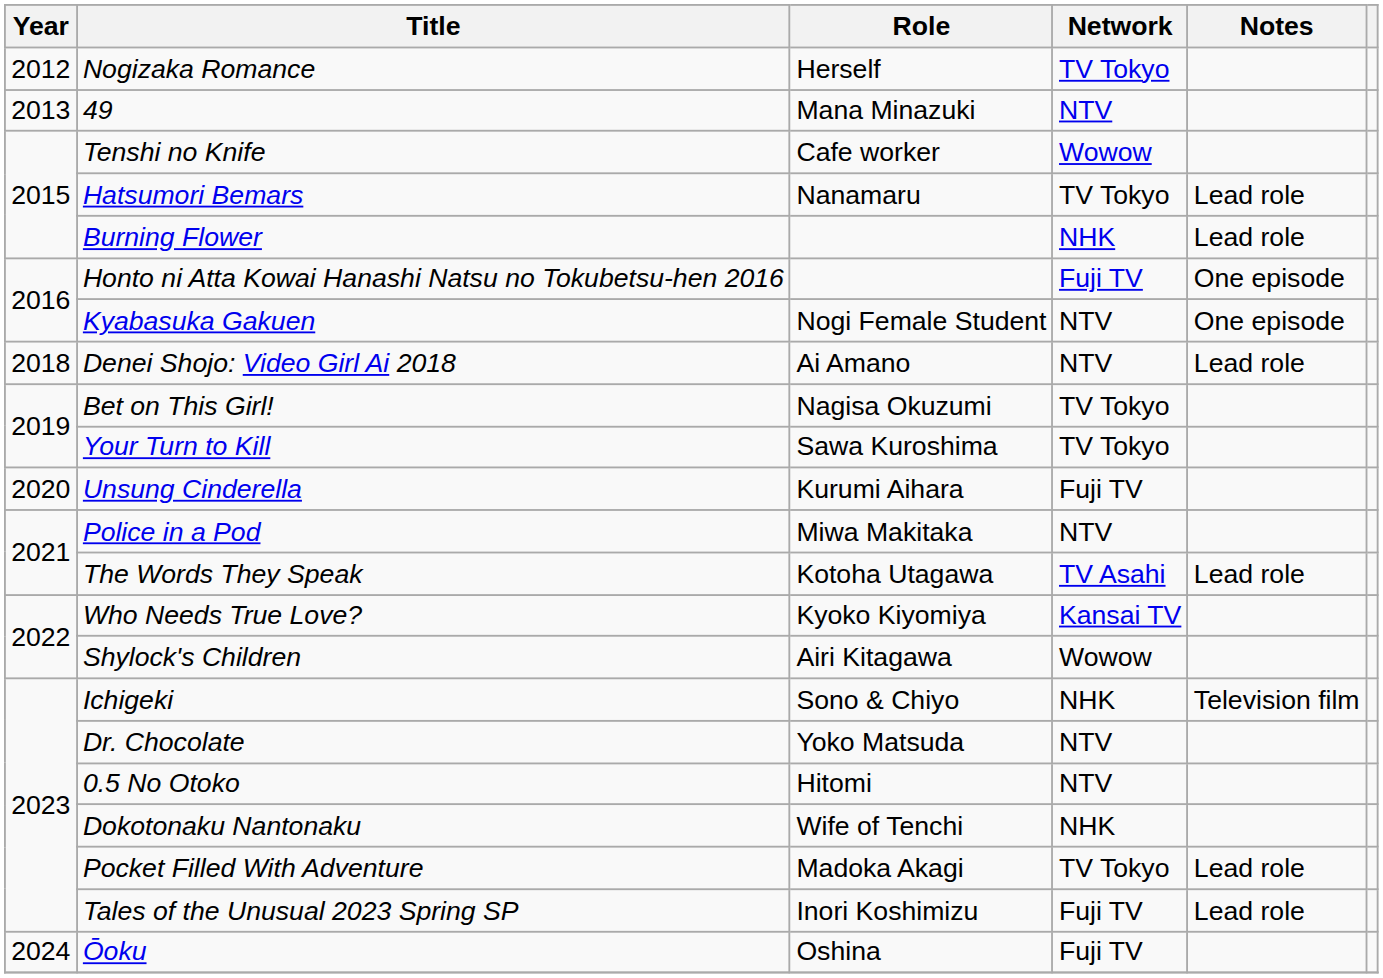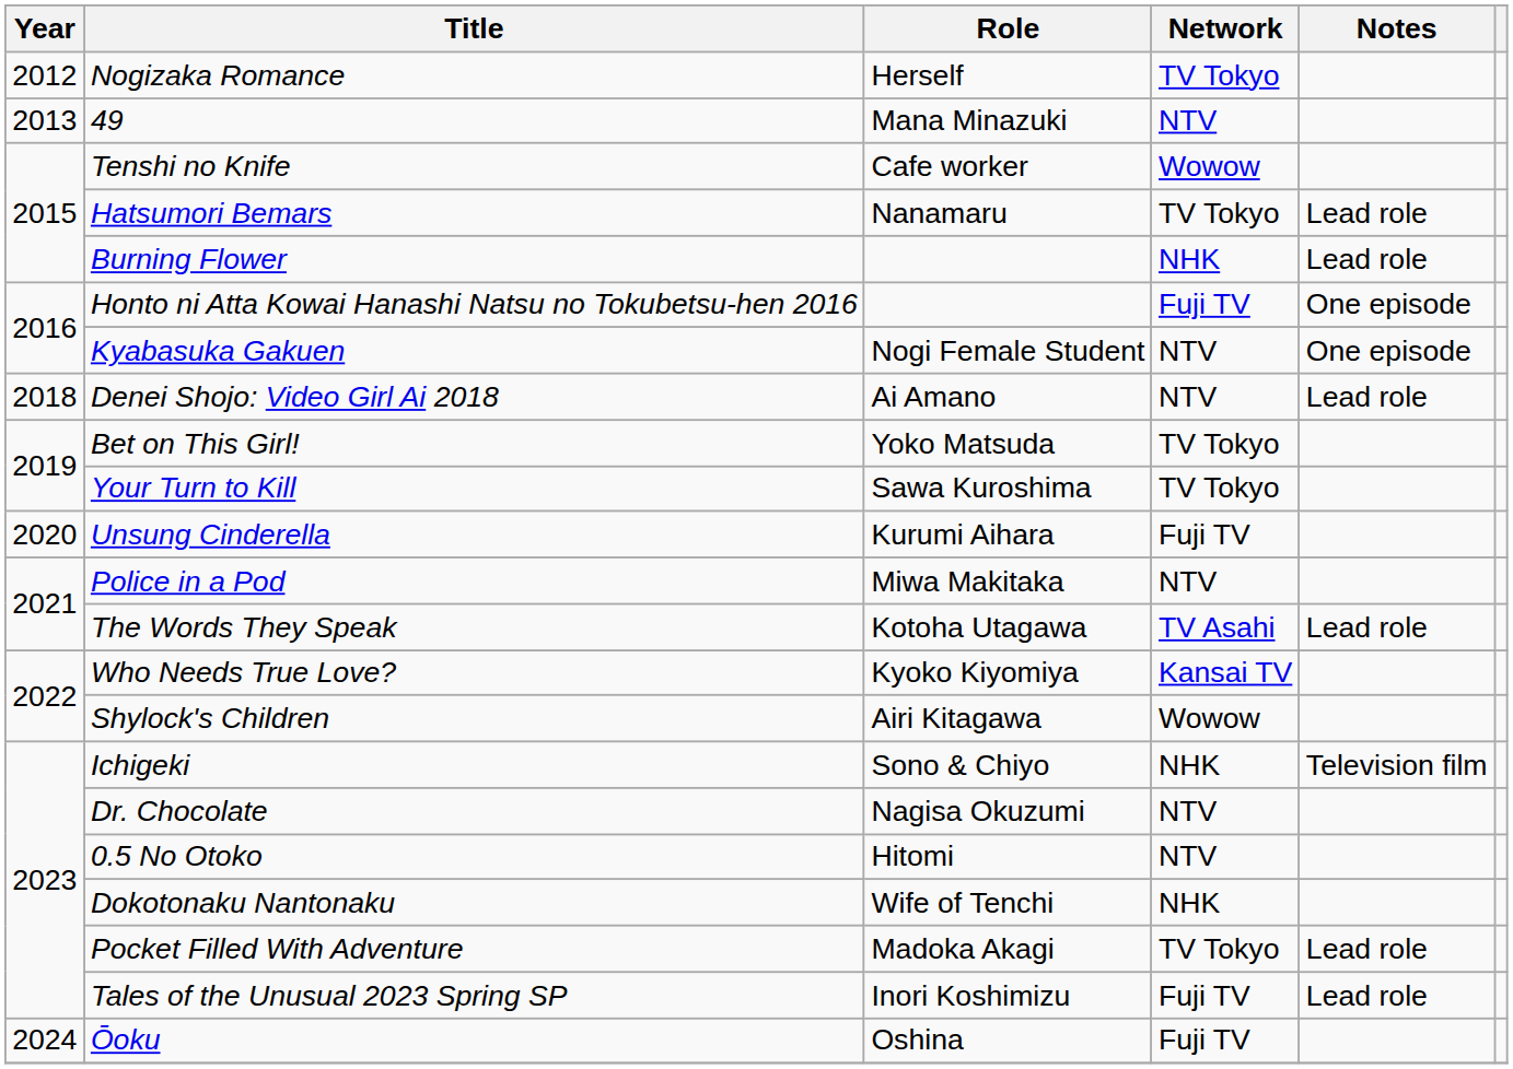Bet on This Girl! | Role: Nagisa Okuzumi -> Yoko Matsuda
Dr. Chocolate | Role: Yoko Matsuda -> Nagisa Okuzumi
